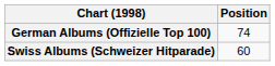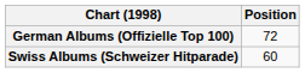German Albums (Offizielle Top 100) | Position: 74 -> 72
